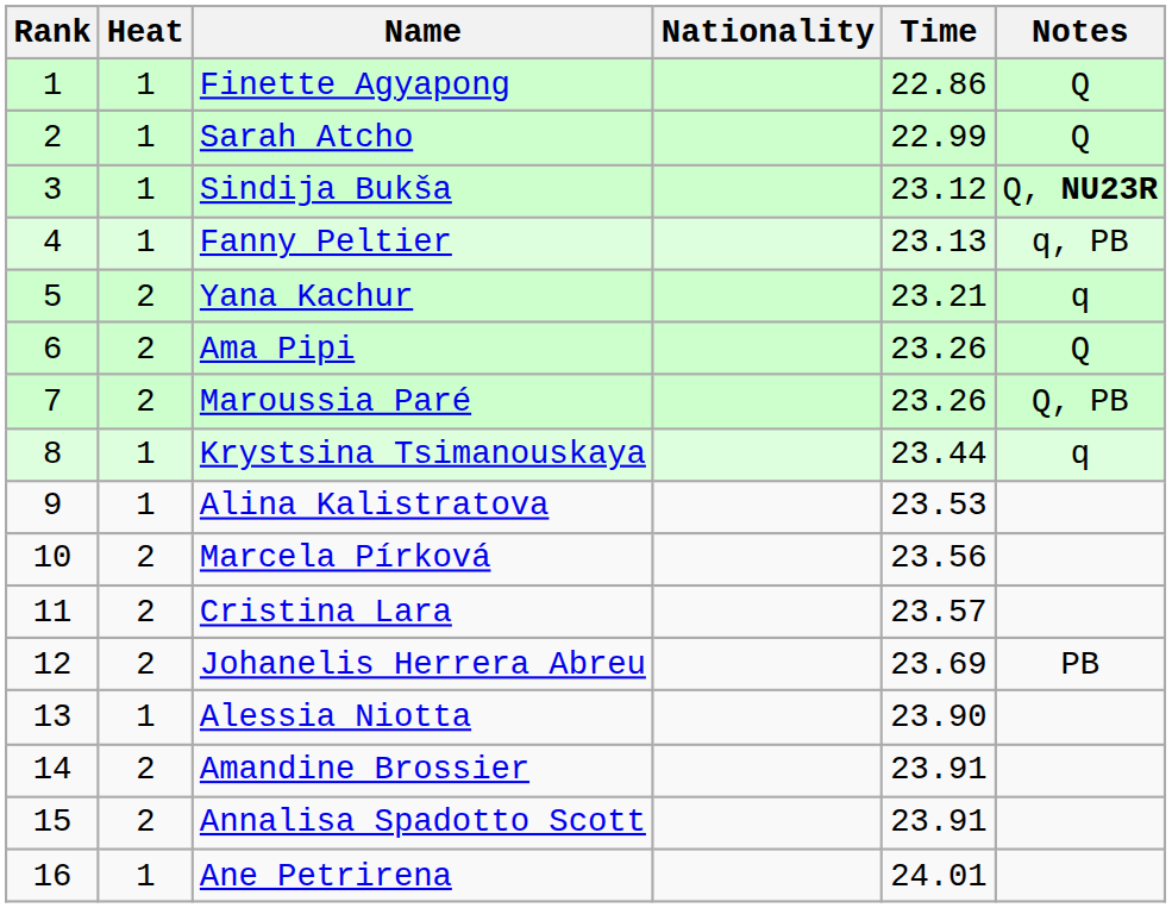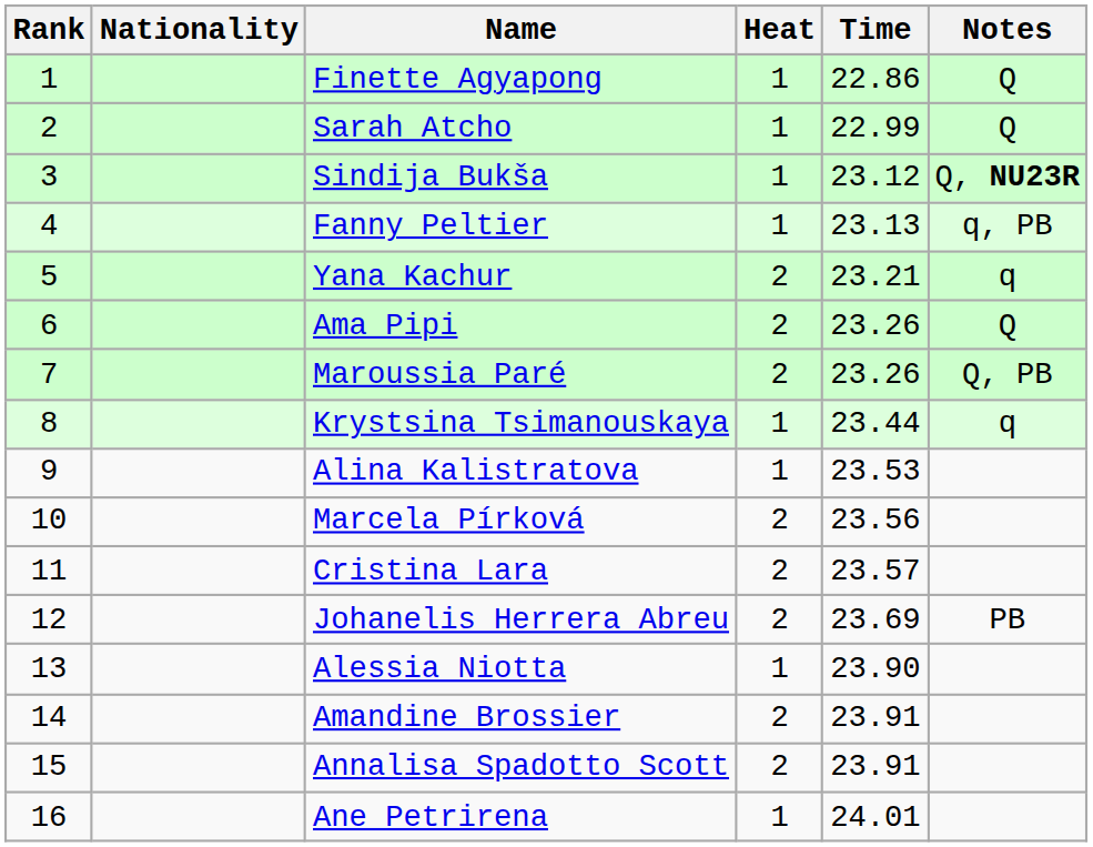columns swapped: Heat <-> Nationality
